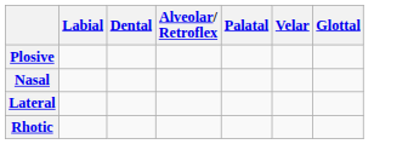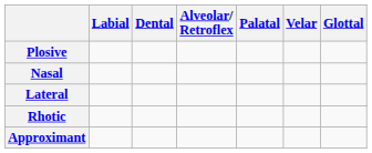+ row: Approximant
